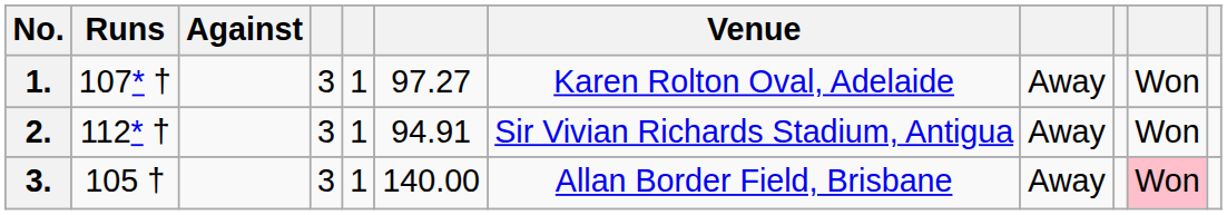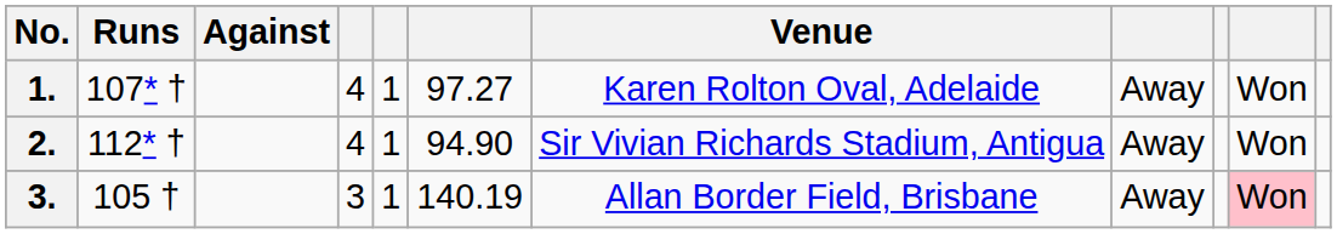1. | column 4: 3 -> 4
2. | column 4: 3 -> 4
2. | column 6: 94.91 -> 94.90
3. | column 6: 140.00 -> 140.19
